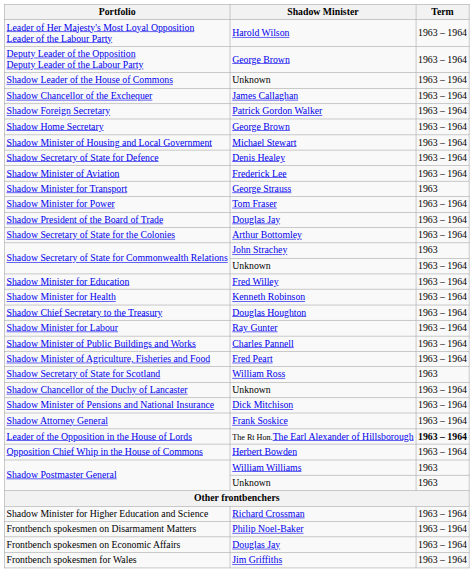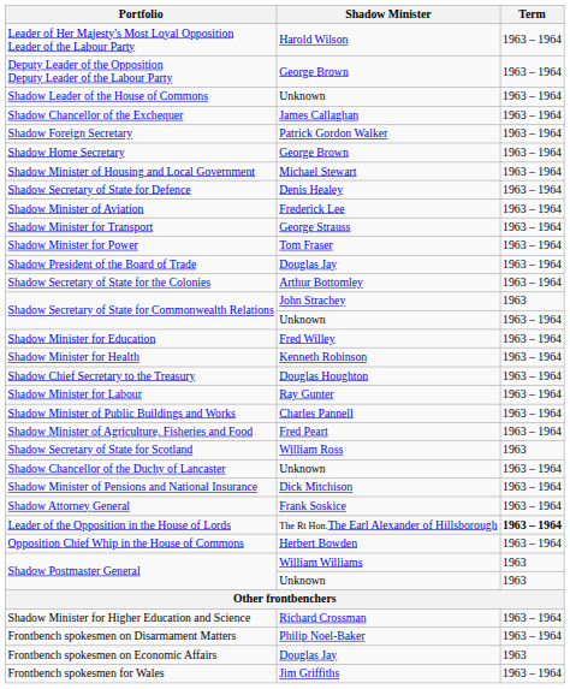Shadow Minister for Transport | Term: 1963 -> 1963 – 1964
Frontbench spokesmen on Economic Affairs | Term: 1963 – 1964 -> 1963
